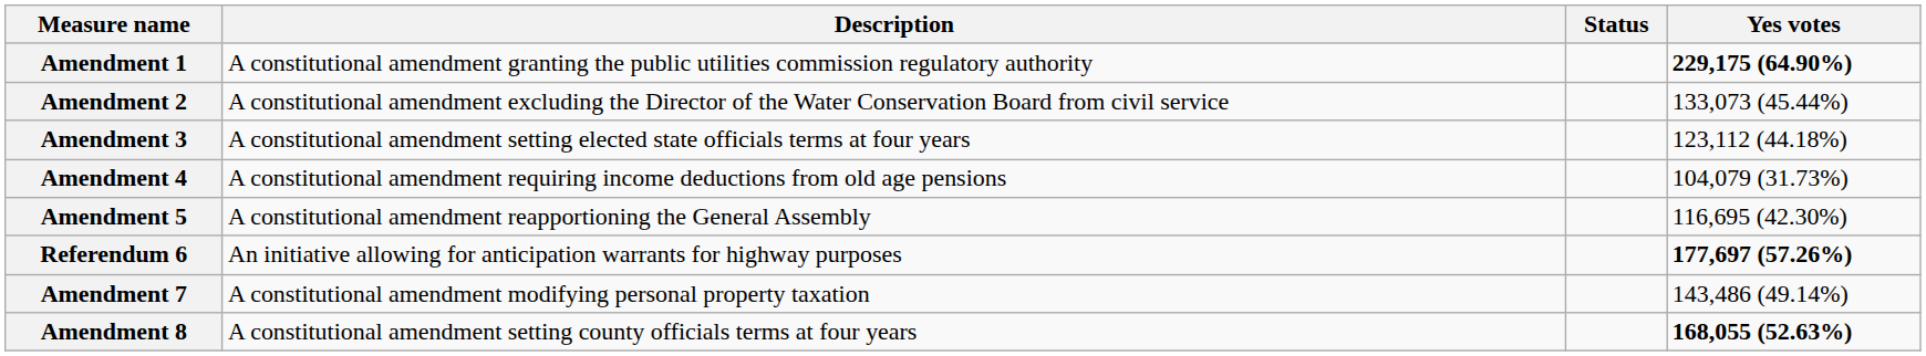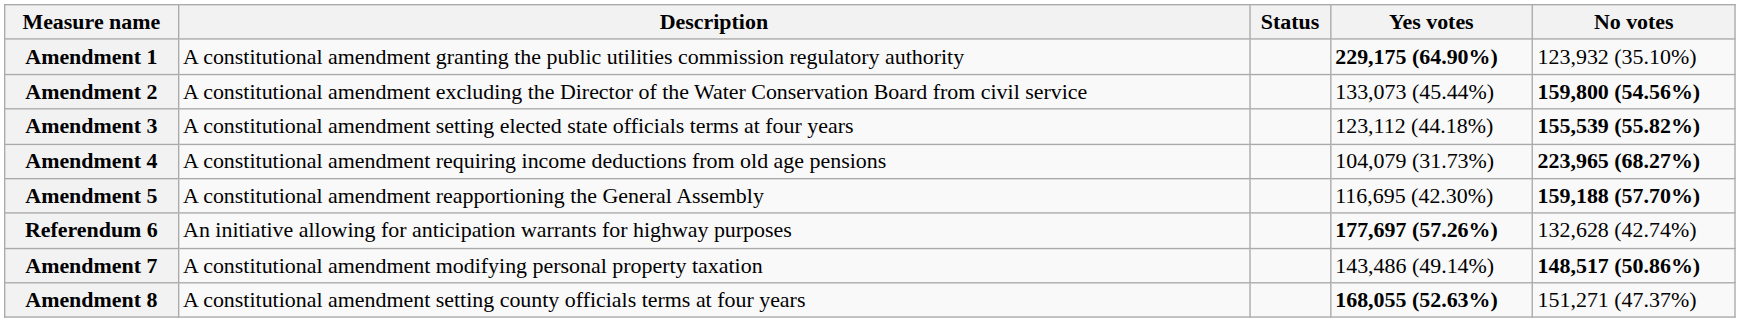+ column: No votes | 123,932 (35.10%) | 159,800 (54.56%) | 155,539 (55.82%) | 223,965 (68.27%) | 159,188 (57.70%) | 132,628 (42.74%) | 148,517 (50.86%) | 151,271 (47.37%)
